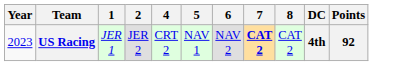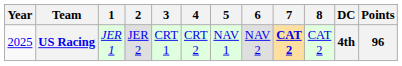+ column: 3 | CRT 1
US Racing | Year: 2023 -> 2025
US Racing | Points: 92 -> 96
